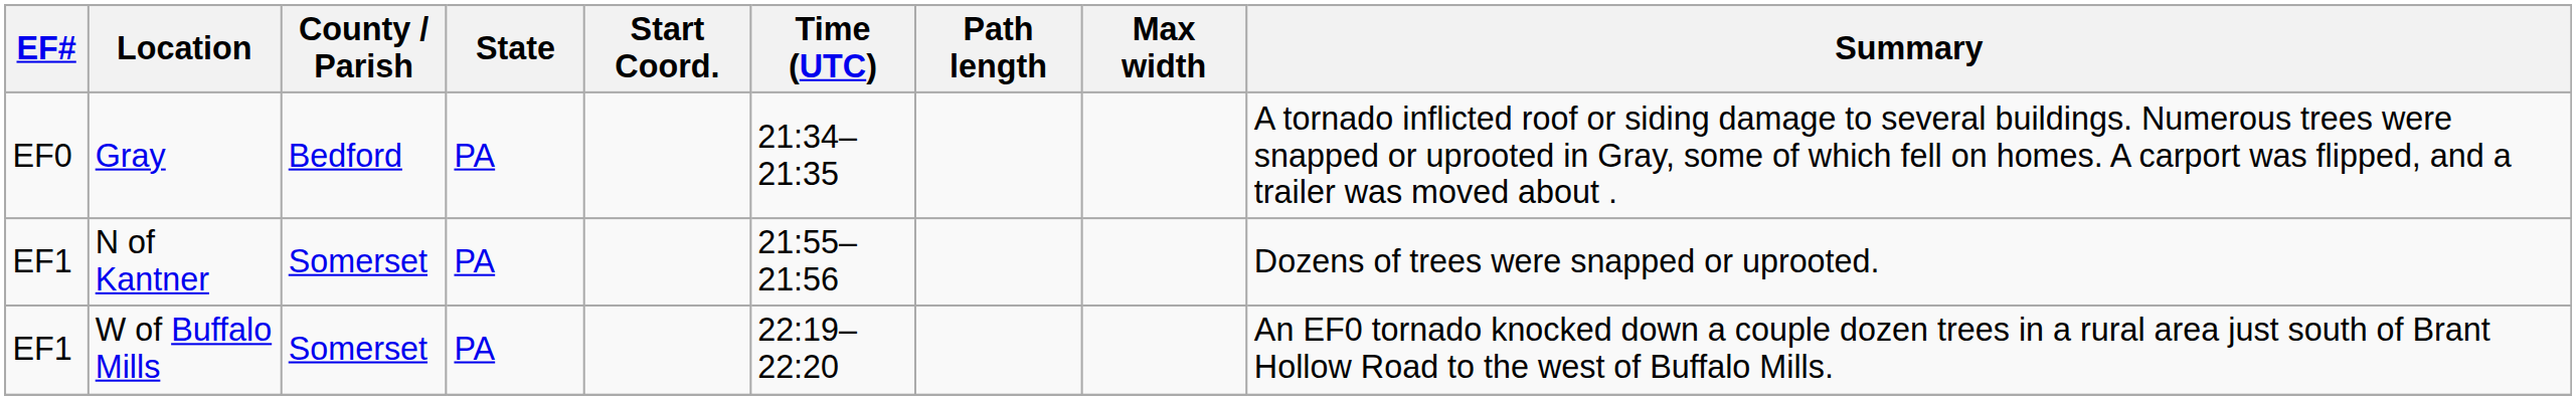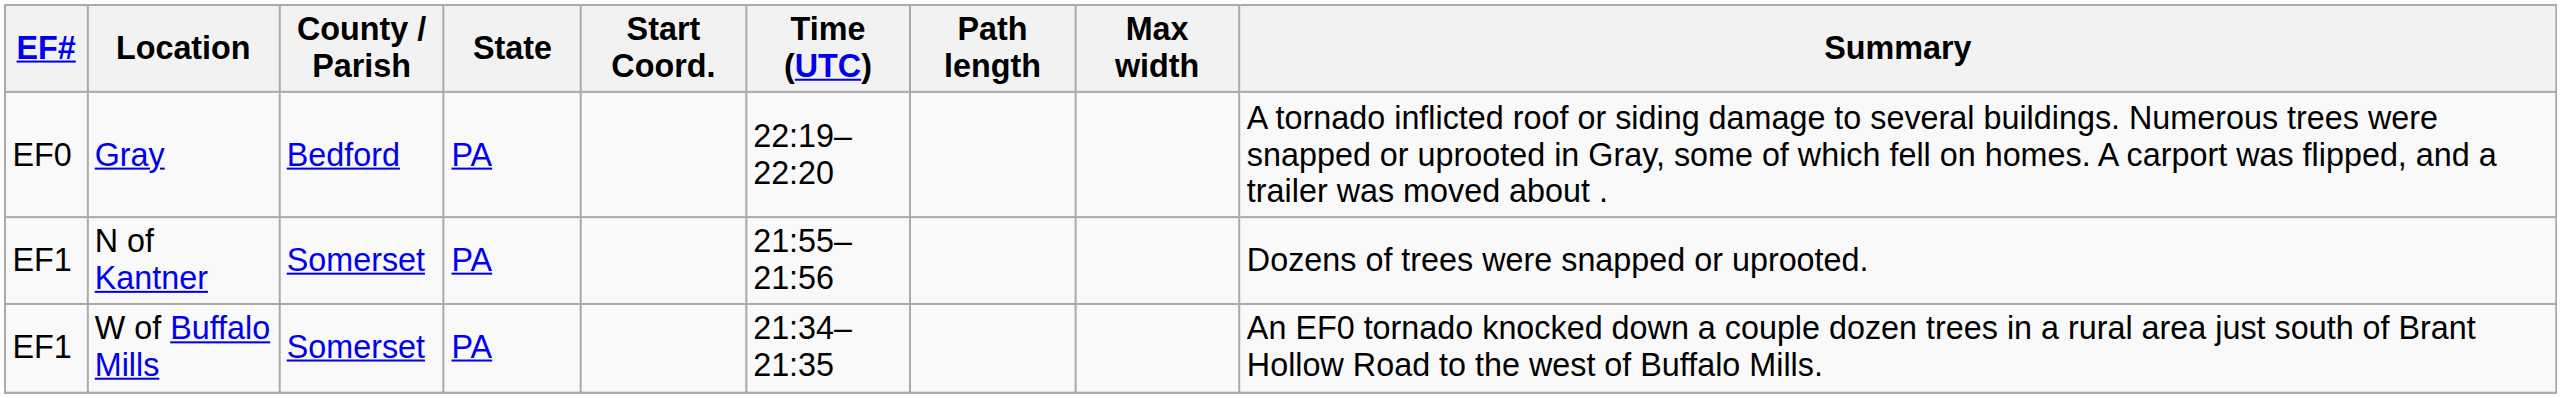Gray | Time (UTC): 21:34–21:35 -> 22:19–22:20
W of Buffalo Mills | Time (UTC): 22:19–22:20 -> 21:34–21:35
